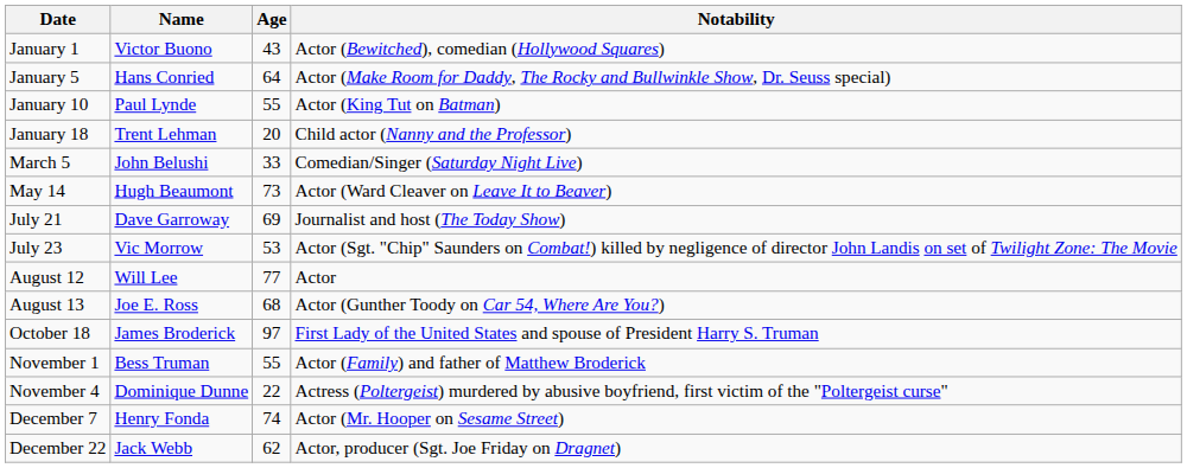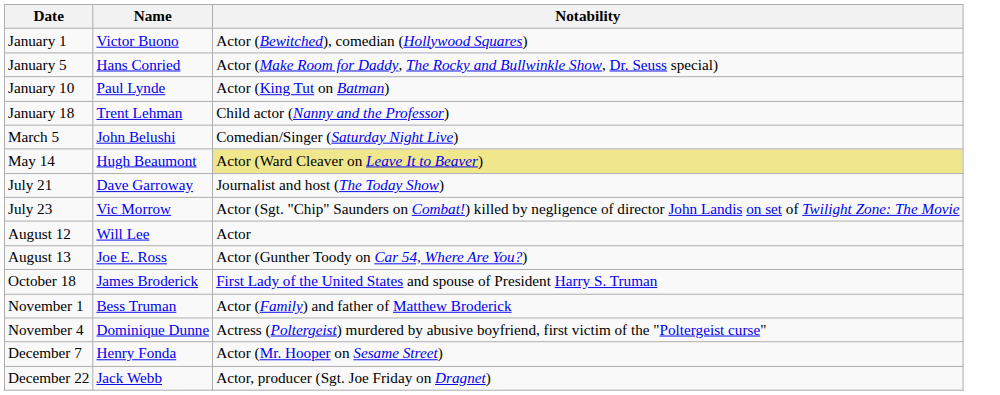- column: Age | 43 | 64 | 55 | 20 | 33 | 73 | 69 | 53 | 77 | 68 | 97 | 55 | 22 | 74 | 62
May 14 | Notability: no background -> khaki background
